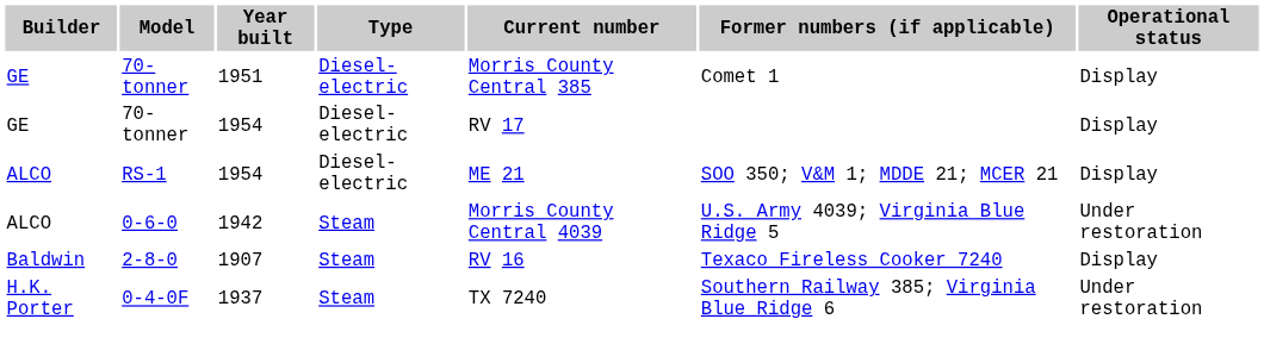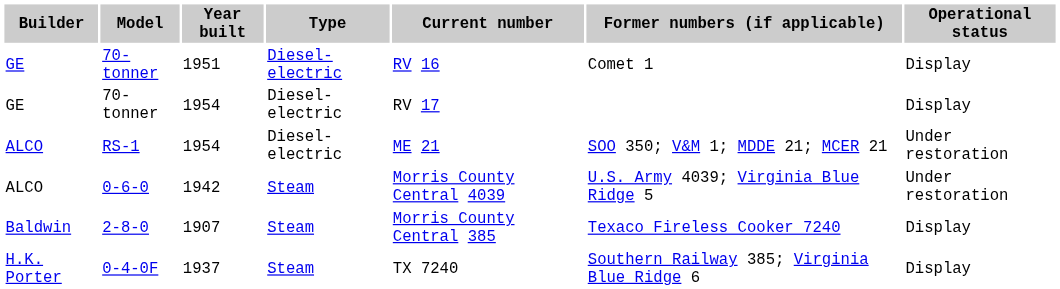70-tonner / 1951 | Current number: Morris County Central 385 -> RV 16
RS-1 | Operational status: Display -> Under restoration
2-8-0 | Current number: RV 16 -> Morris County Central 385
0-4-0F | Operational status: Under restoration -> Display
